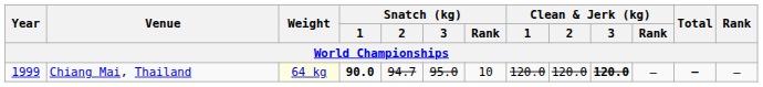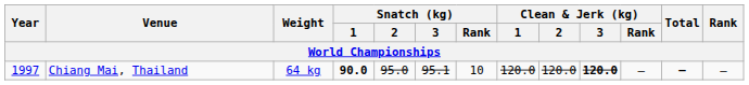Chiang Mai, Thailand | Year: 1999 -> 1997
Chiang Mai, Thailand | Weight: lightyellow background -> no background
Chiang Mai, Thailand | Snatch (kg) / 2: 94.7 -> 95.0
Chiang Mai, Thailand | Snatch (kg) / 3: 95.0 -> 95.1
